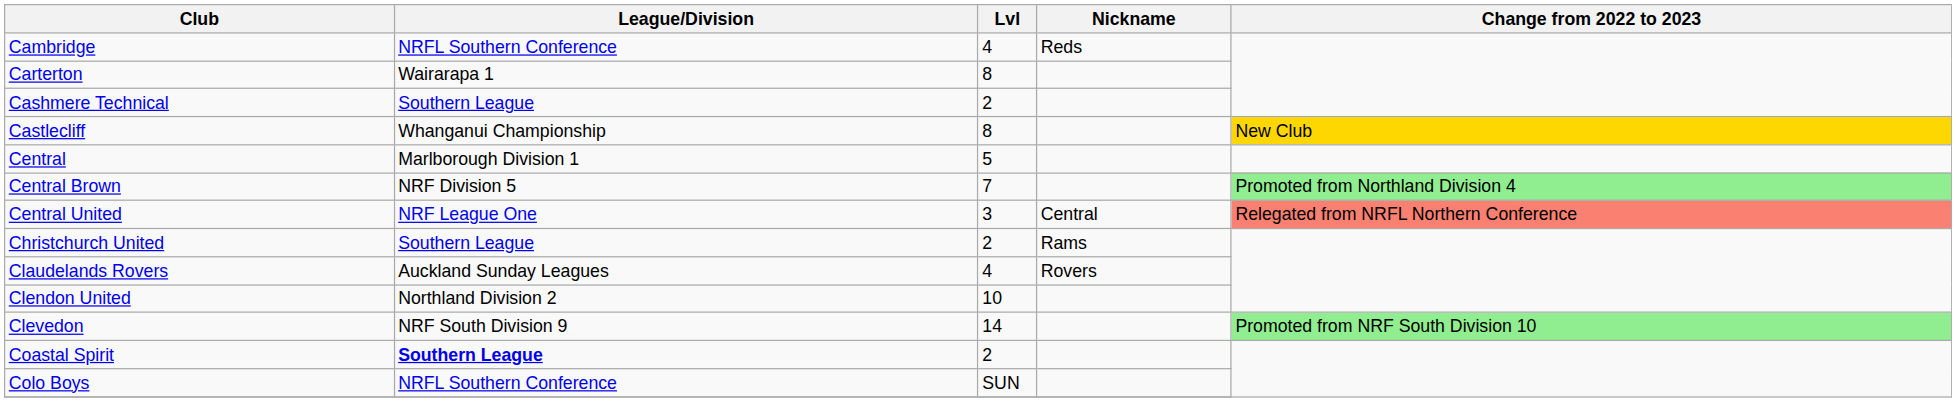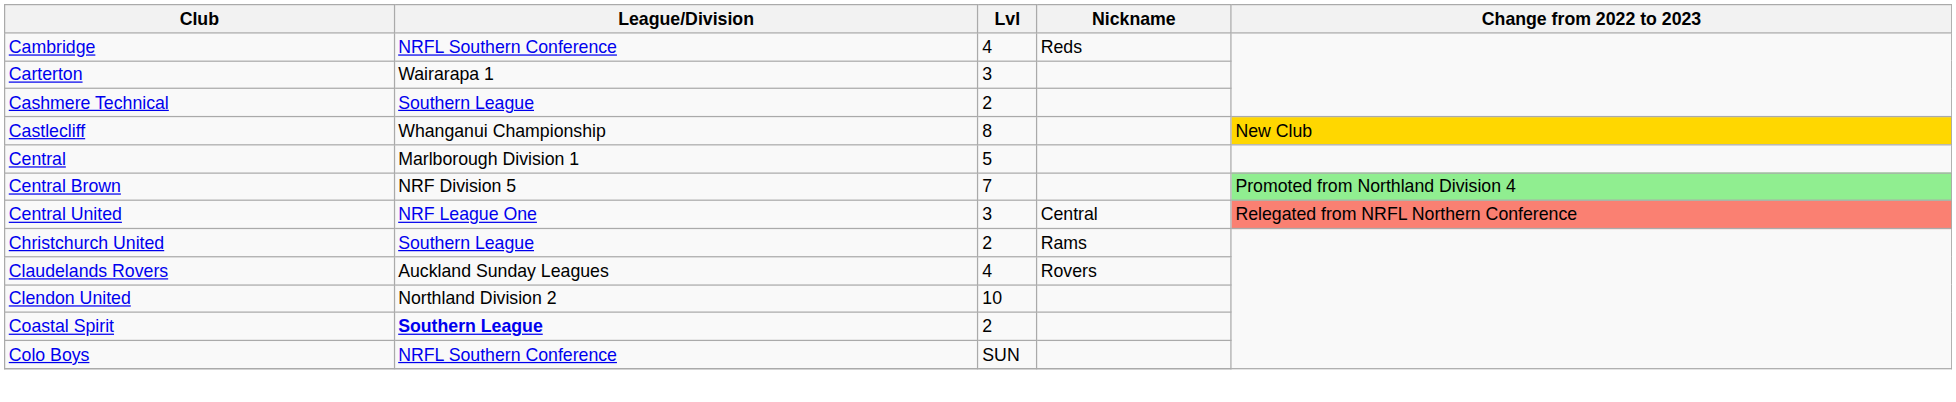Carterton | Lvl: 8 -> 3
- row: Clevedon | NRF South Division 9 | 14 | Promoted from NRF South Division 10
